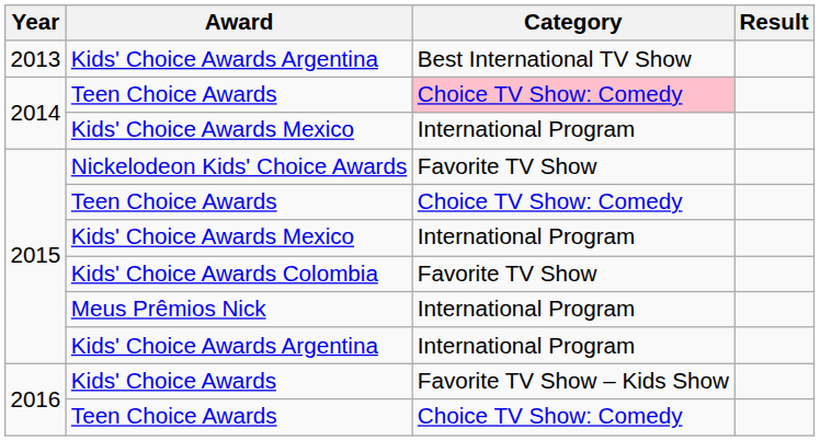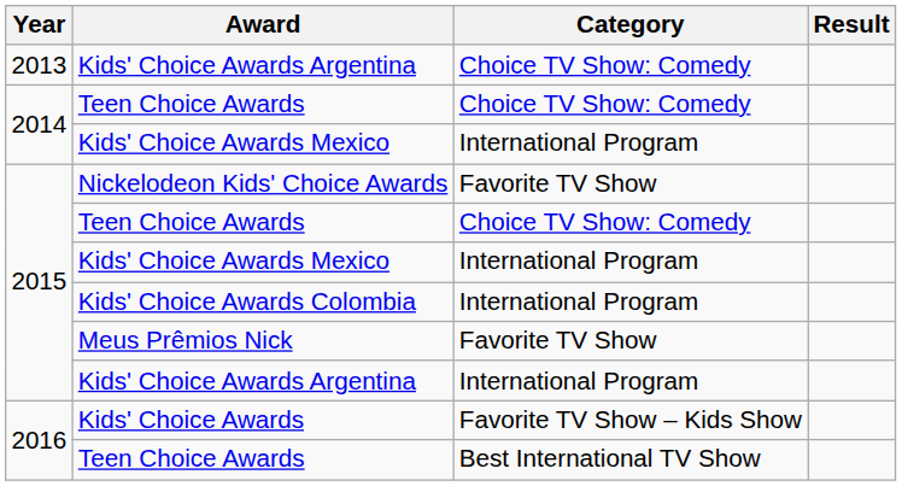2013 / Kids' Choice Awards Argentina | Category: Best International TV Show -> Choice TV Show: Comedy
2014 / Teen Choice Awards | Category: pink background -> no background
Kids' Choice Awards Colombia | Category: Favorite TV Show -> International Program
Meus Prêmios Nick | Category: International Program -> Favorite TV Show
2016 / Teen Choice Awards | Category: Choice TV Show: Comedy -> Best International TV Show
